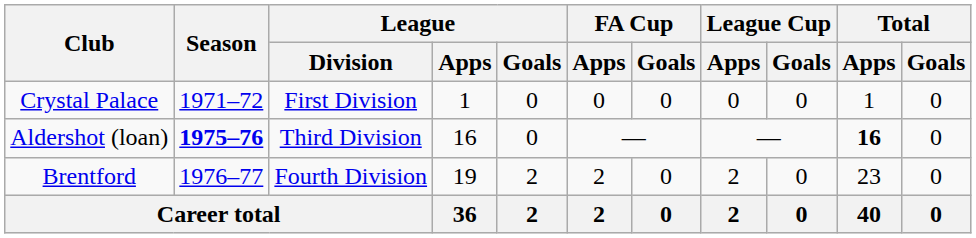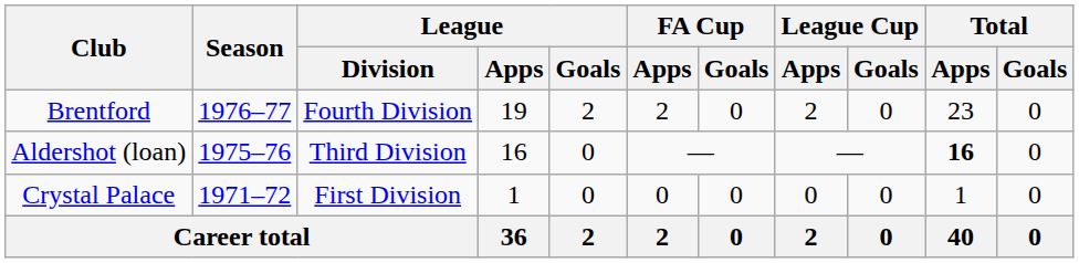rows swapped: Crystal Palace <-> Brentford
Aldershot (loan) | Season: bold -> normal
